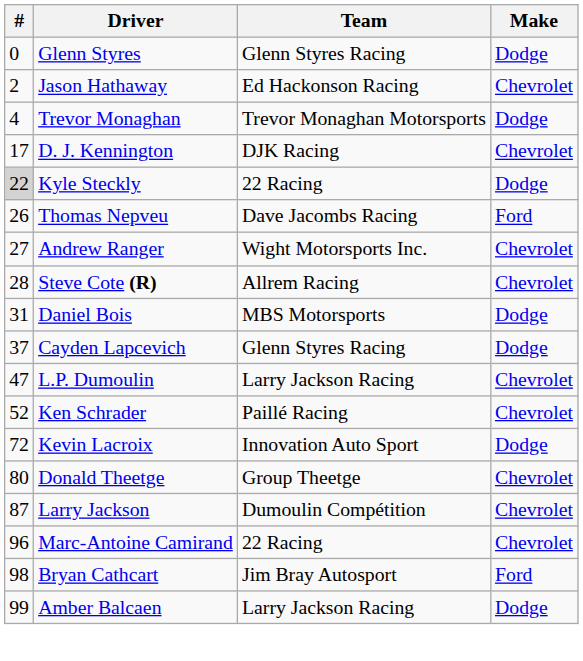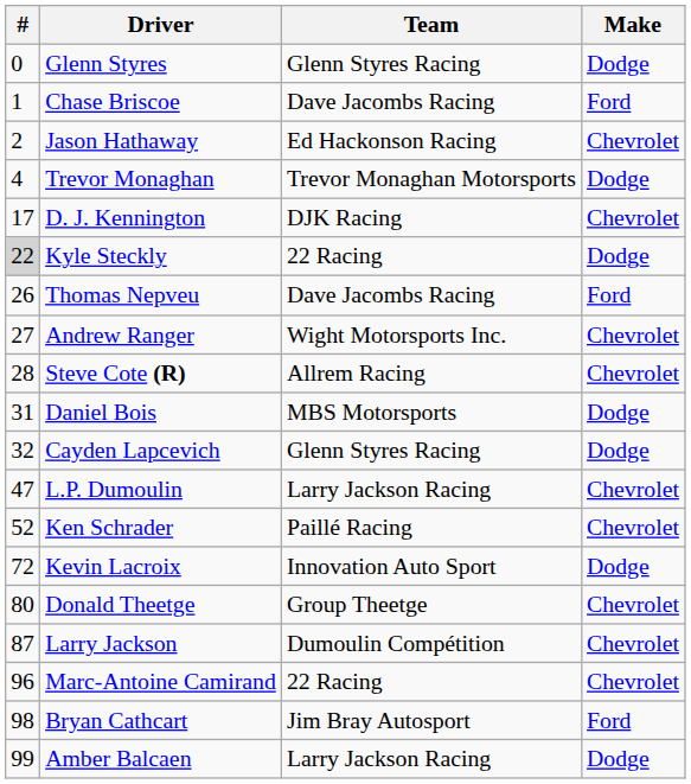+ row: 1 | Chase Briscoe | Dave Jacombs Racing | Ford
Cayden Lapcevich | #: 37 -> 32
